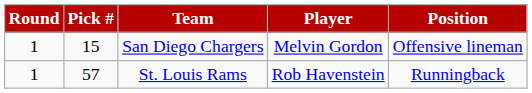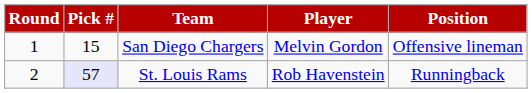St. Louis Rams | Round: 1 -> 2
St. Louis Rams | Pick #: no background -> lavender background
